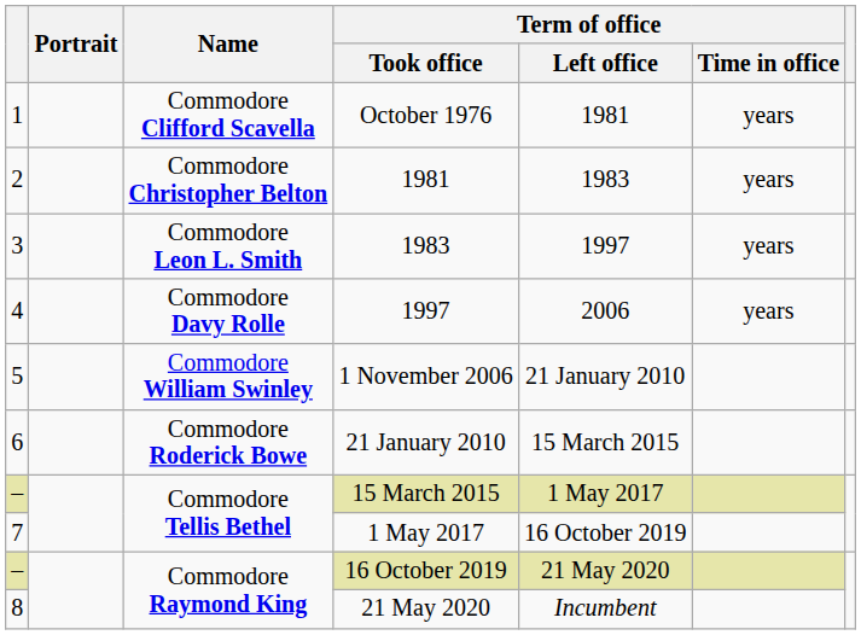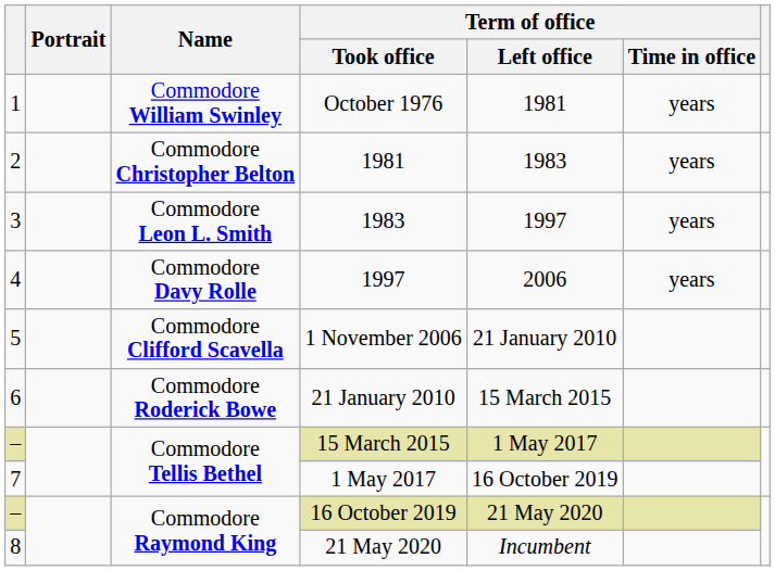October 1976 | Name: Commodore Clifford Scavella -> Commodore William Swinley
1 November 2006 | Name: Commodore William Swinley -> Commodore Clifford Scavella
